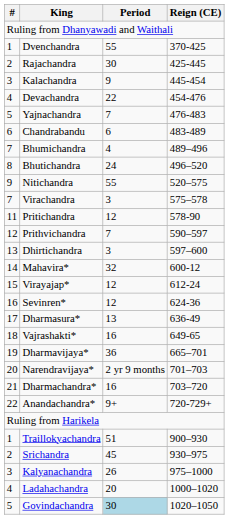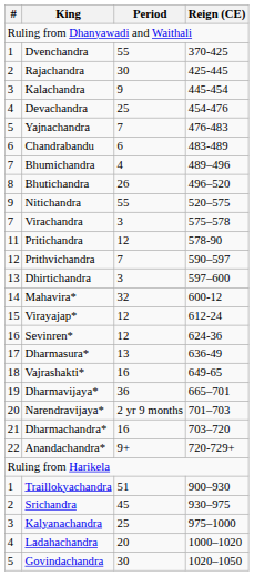Devachandra | Period: 22 -> 25
Bhutichandra | Period: 24 -> 26
Kalyanachandra | Period: 26 -> 25
Govindachandra | Period: lightblue background -> no background
